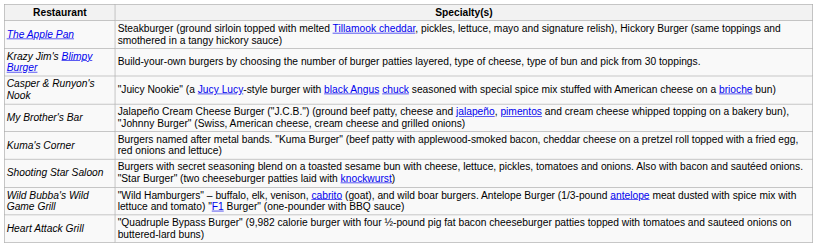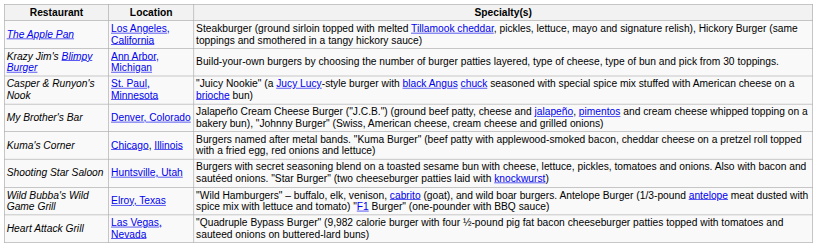+ column: Location | Los Angeles, California | Ann Arbor, Michigan | St. Paul, Minnesota | Denver, Colorado | Chicago, Illinois | Huntsville, Utah | Elroy, Texas | Las Vegas, Nevada
